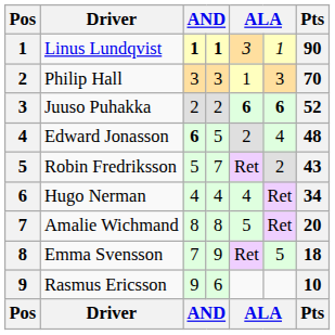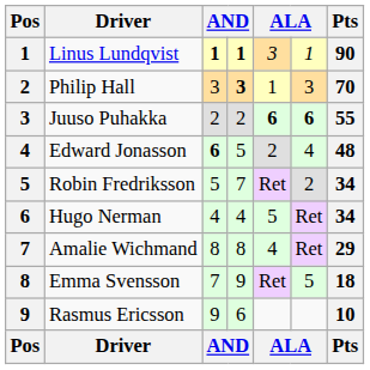Philip Hall | column 4: normal -> bold
Juuso Puhakka | Pts: 52 -> 55
Robin Fredriksson | Pts: 43 -> 34
Hugo Nerman | column 5: 4 -> 5
Amalie Wichmand | column 5: 5 -> 4
Amalie Wichmand | Pts: 20 -> 29
